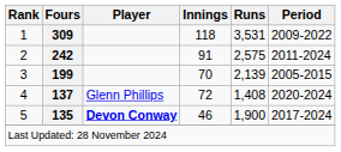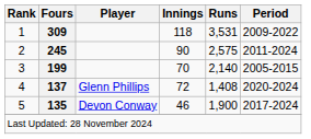2 | Fours: 242 -> 245
2 | Innings: 91 -> 90
3 | Runs: 2,139 -> 2,140
5 | Player: bold -> normal
